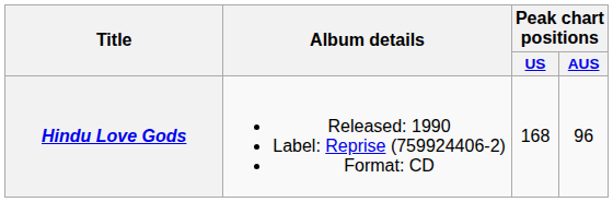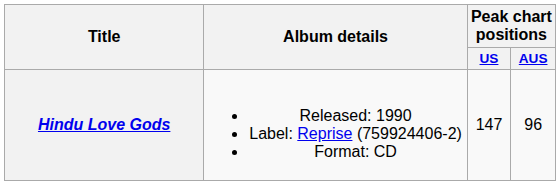Hindu Love Gods | Peak chart positions / US: 168 -> 147
